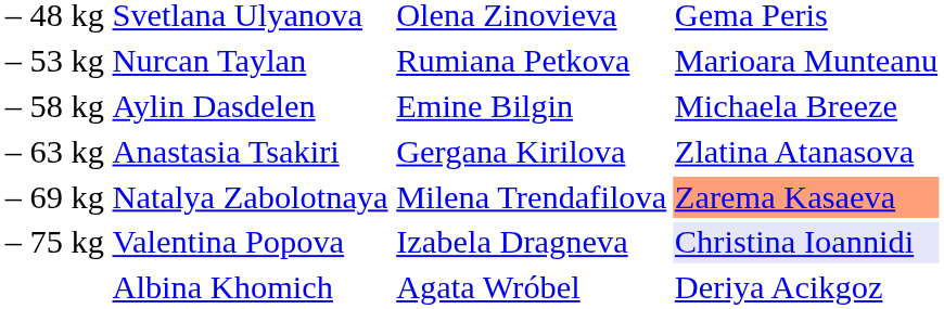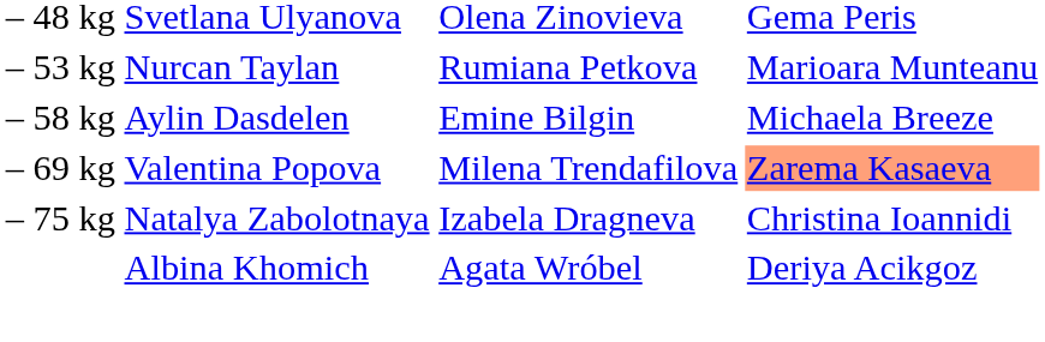- row: – 63 kg | Anastasia Tsakiri | Gergana Kirilova | Zlatina Atanasova
– 69 kg | column 2: Natalya Zabolotnaya -> Valentina Popova
– 75 kg | column 2: Valentina Popova -> Natalya Zabolotnaya
– 75 kg | column 4: lavender background -> no background
